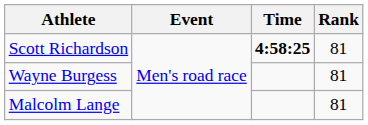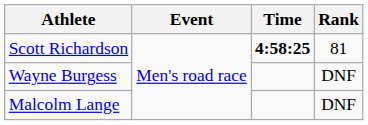Wayne Burgess | Rank: 81 -> DNF
Malcolm Lange | Rank: 81 -> DNF
